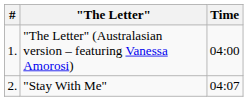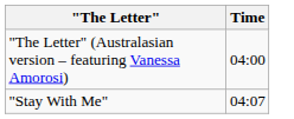- column: # | 1. | 2.
